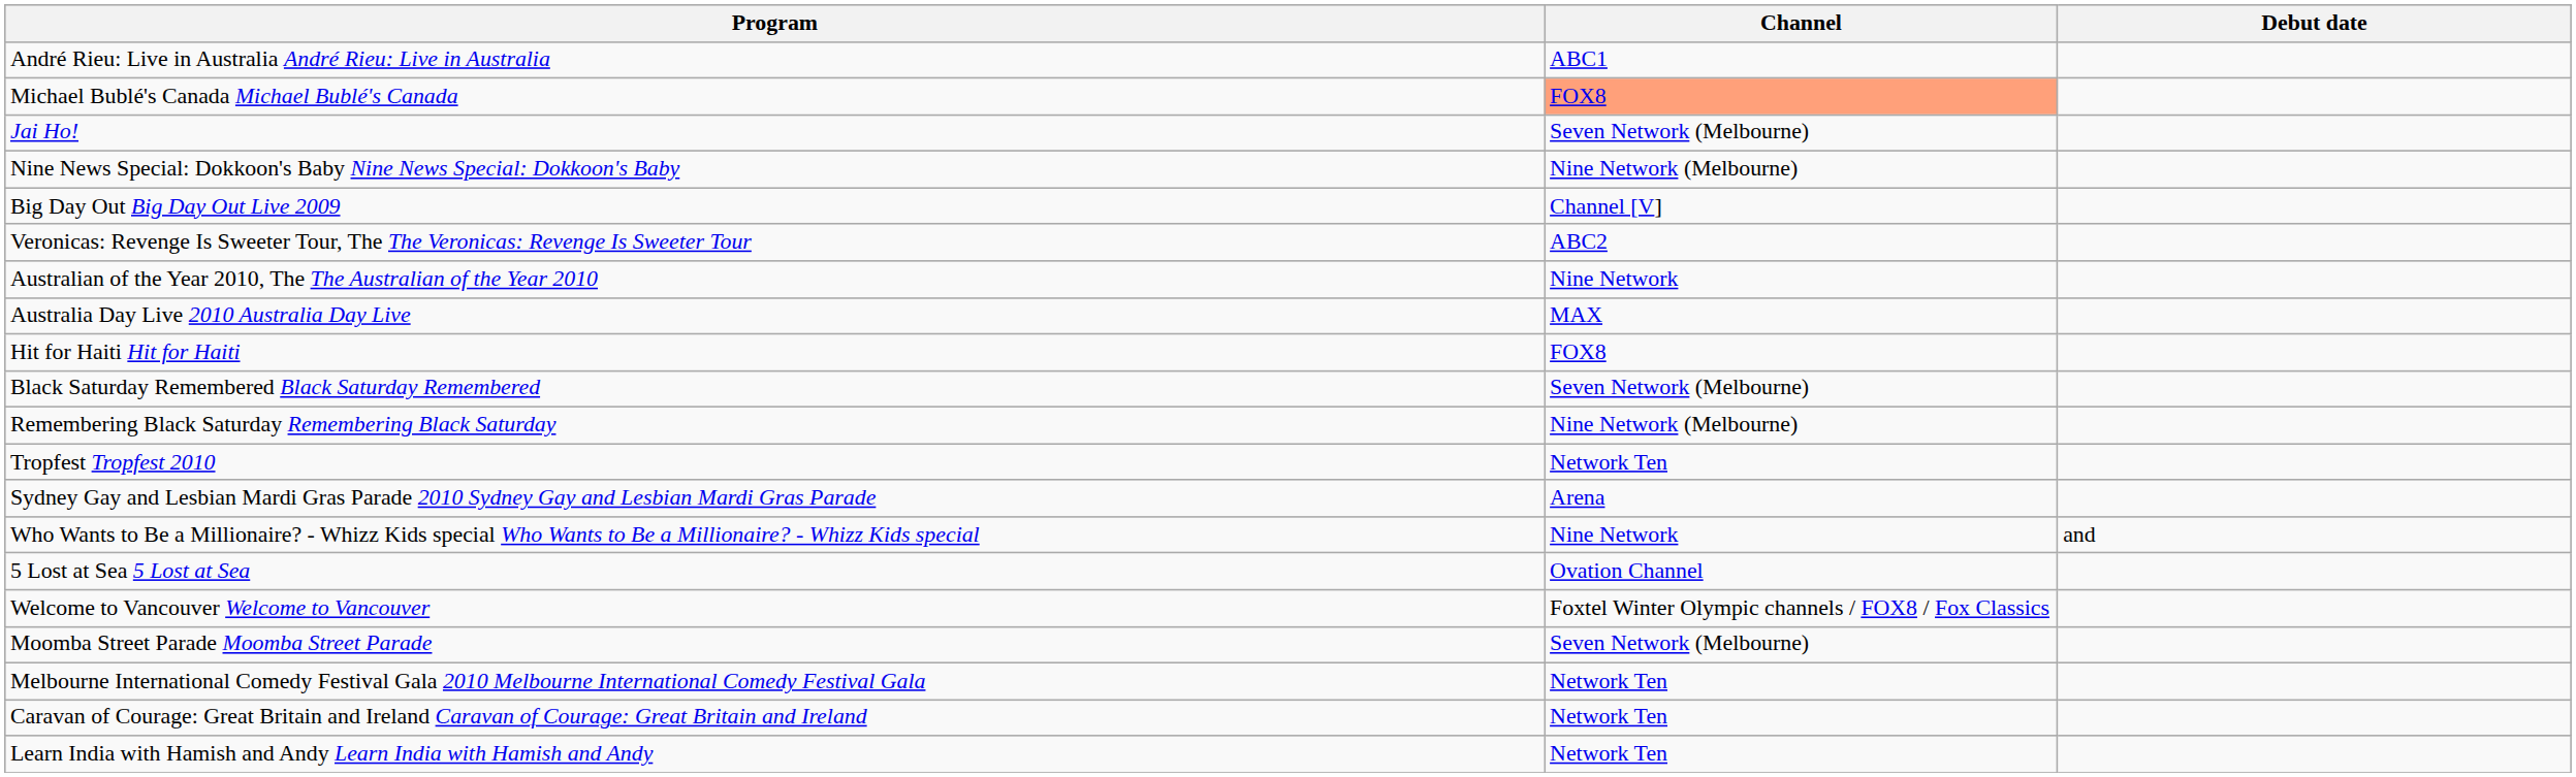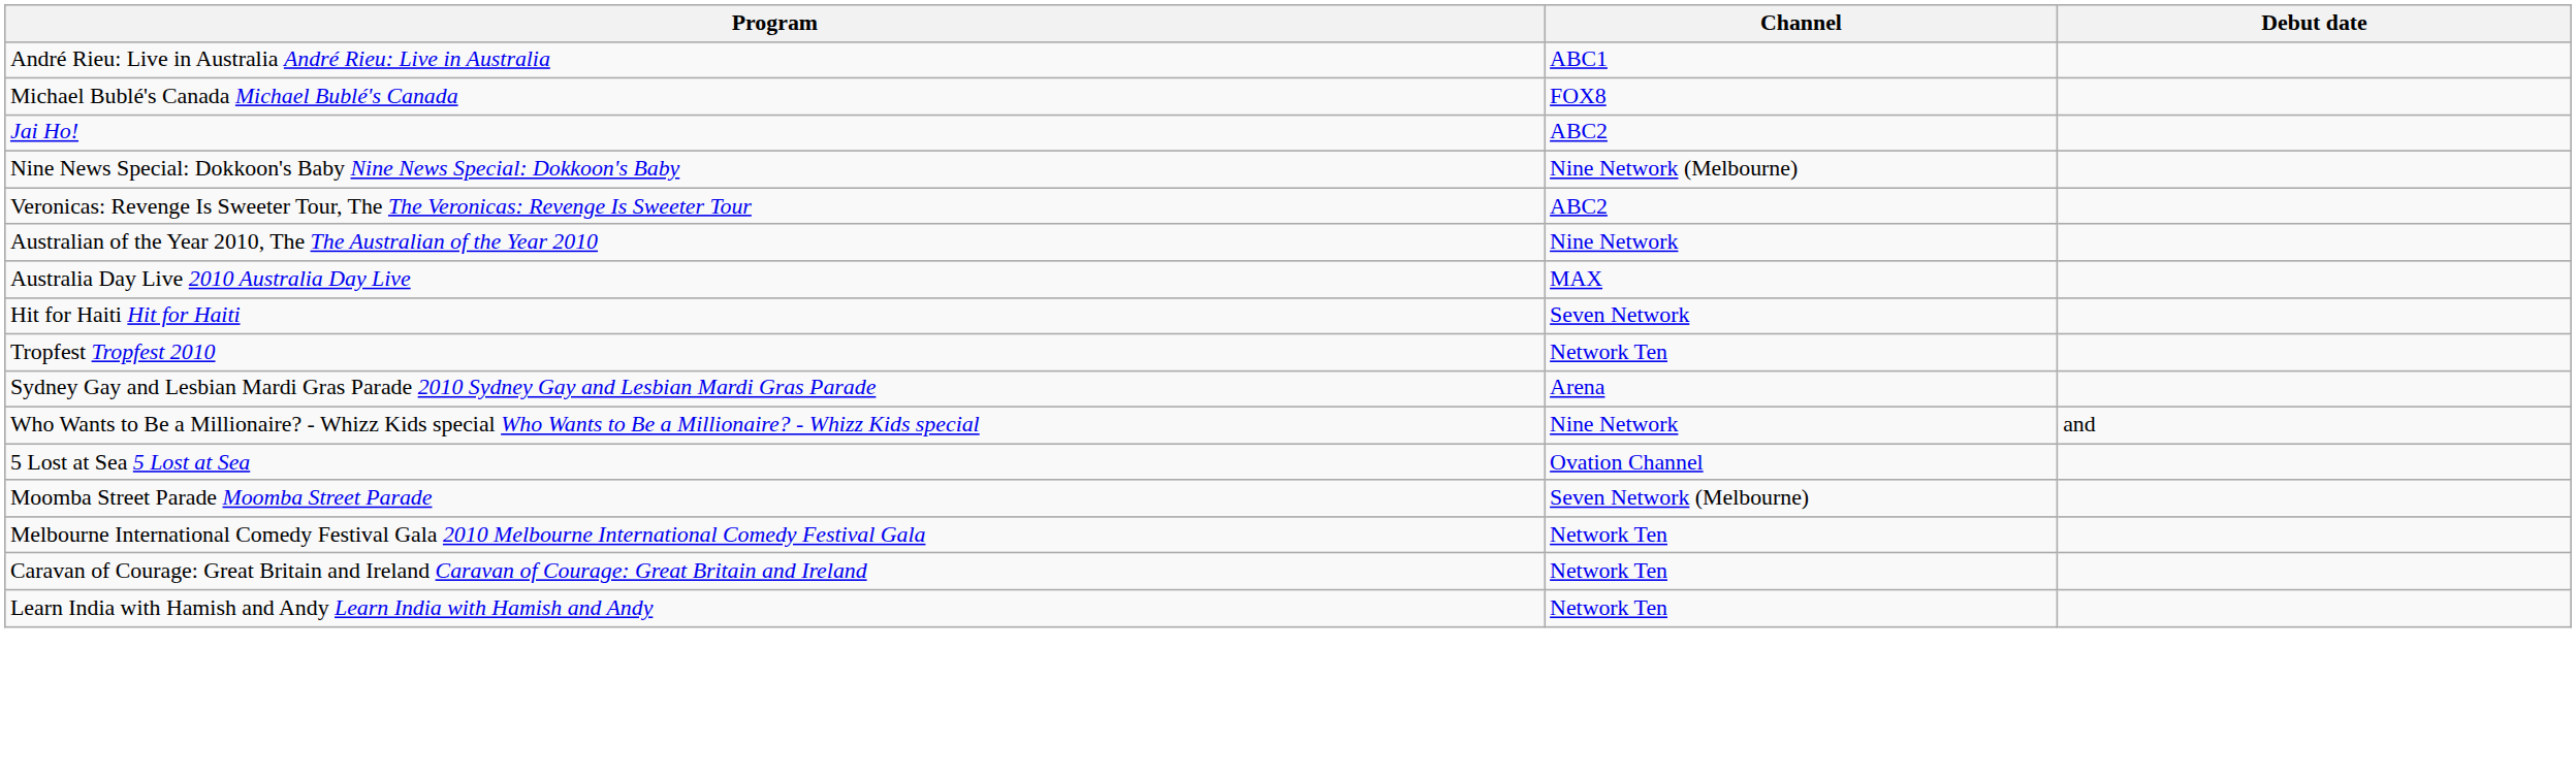Michael Bublé's Canada Michael Bublé's Canada | Channel: lightsalmon background -> no background
Jai Ho! | Channel: Seven Network (Melbourne) -> ABC2
- row: Big Day Out Big Day Out Live 2009 | Channel [V]
Hit for Haiti Hit for Haiti | Channel: FOX8 -> Seven Network
- row: Black Saturday Remembered Black Saturday Remembered | Seven Network (Melbourne)
- row: Remembering Black Saturday Remembering Black Saturday | Nine Network (Melbourne)
- row: Welcome to Vancouver Welcome to Vancouver | Foxtel Winter Olympic channels / FOX8 / Fox Classics
